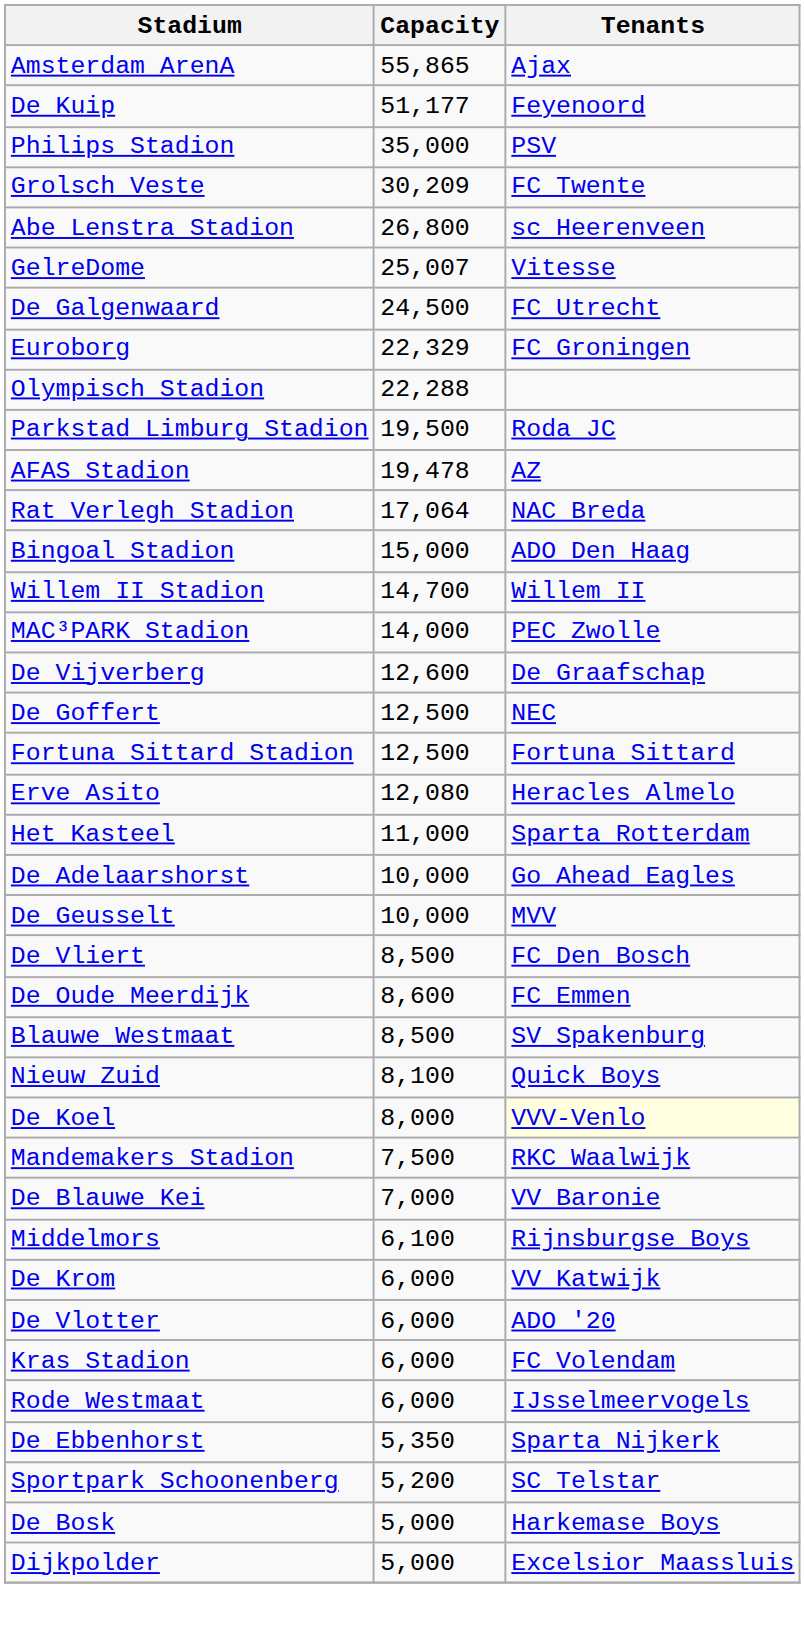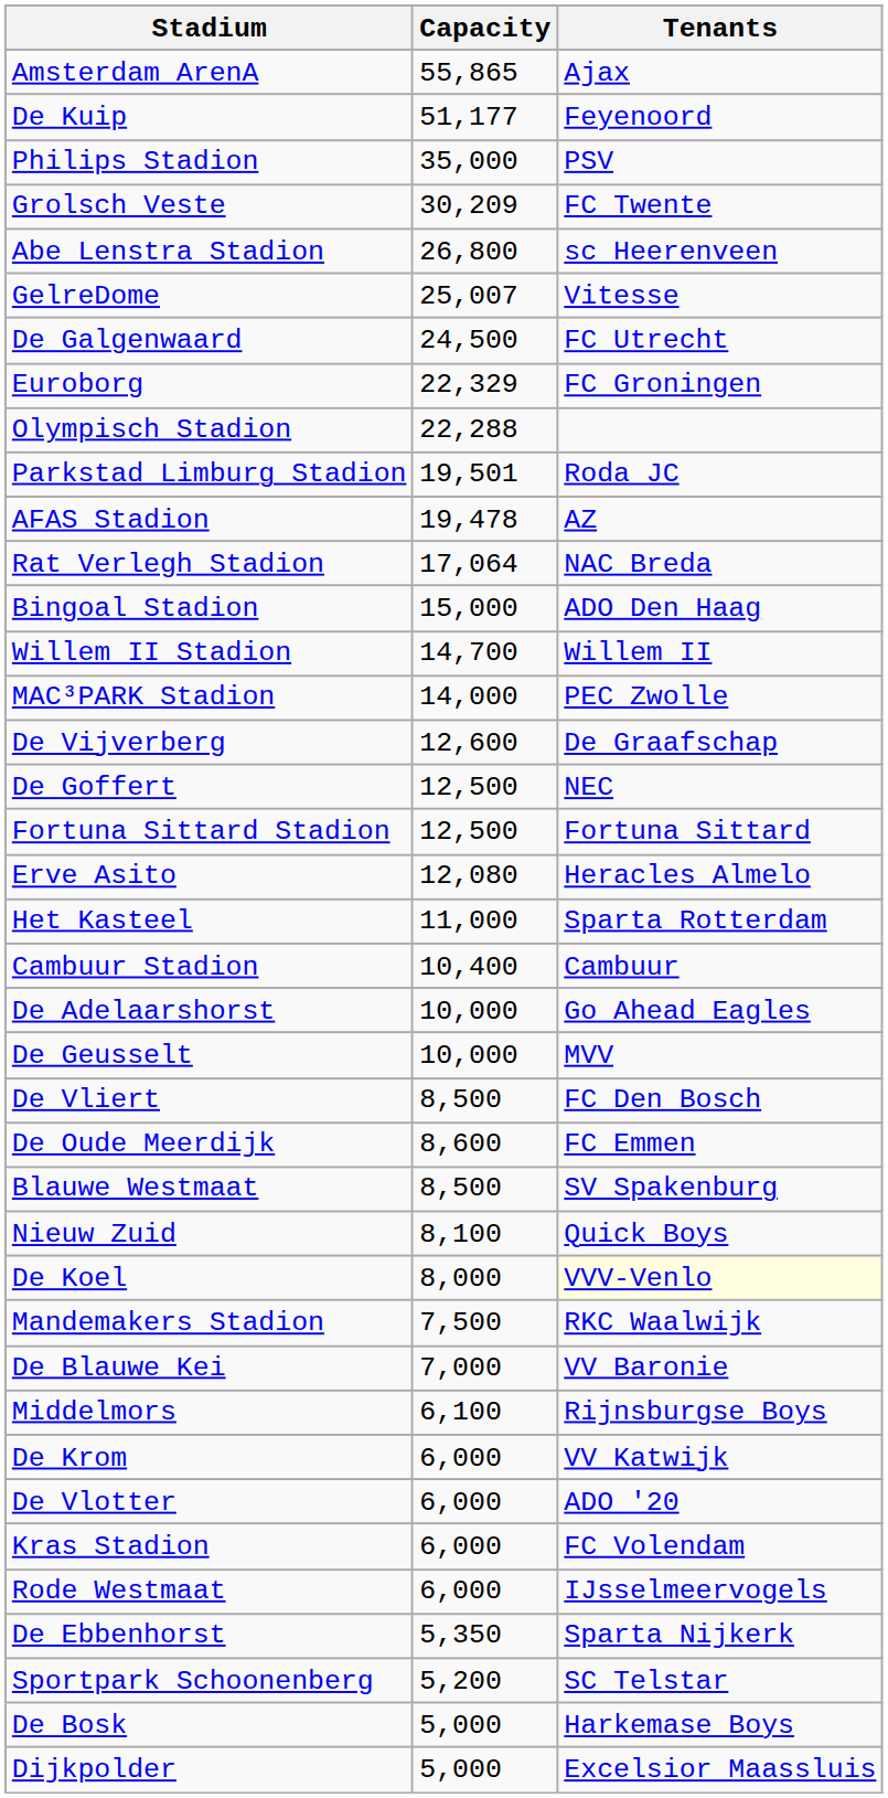Parkstad Limburg Stadion | Capacity: 19,500 -> 19,501
+ row: Cambuur Stadion | 10,400 | Cambuur
